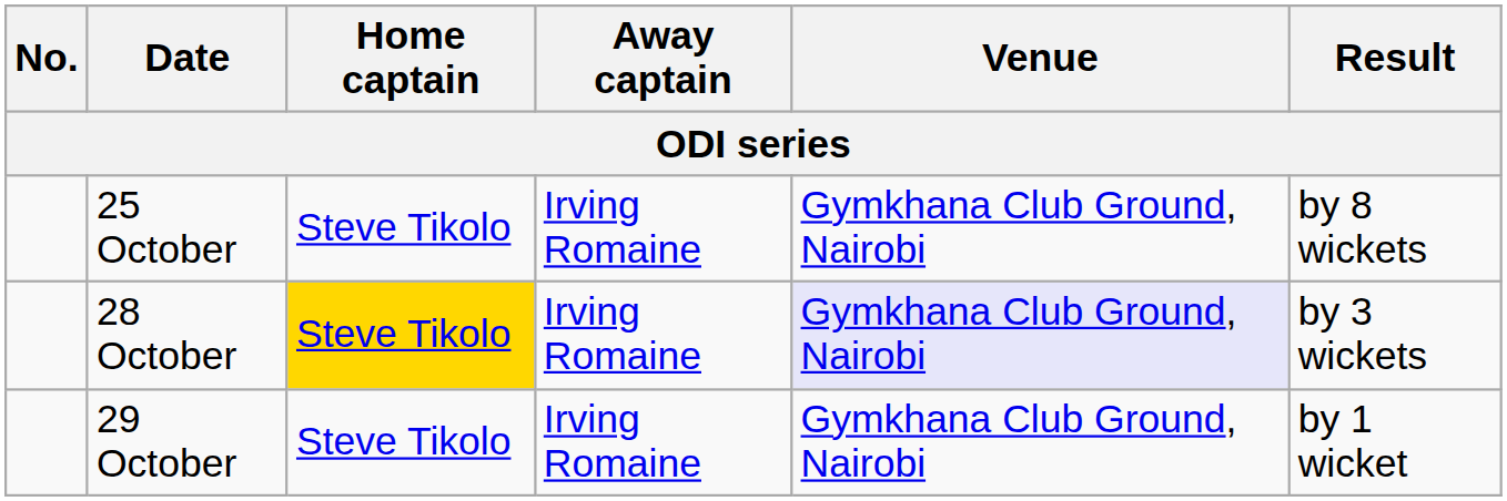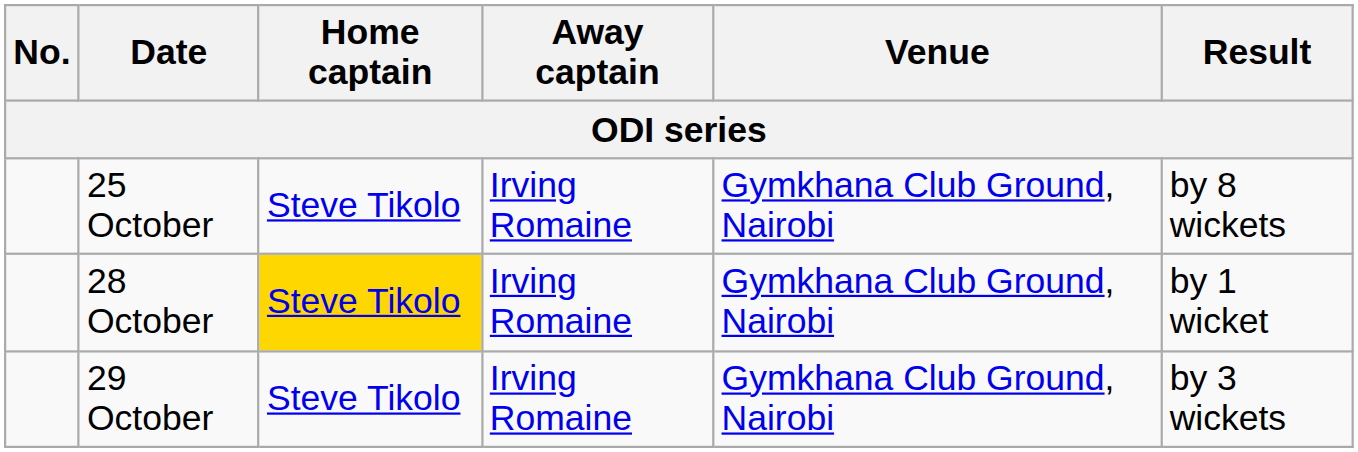28 October | Venue: lavender background -> no background
28 October | Result: by 3 wickets -> by 1 wicket
29 October | Result: by 1 wicket -> by 3 wickets
